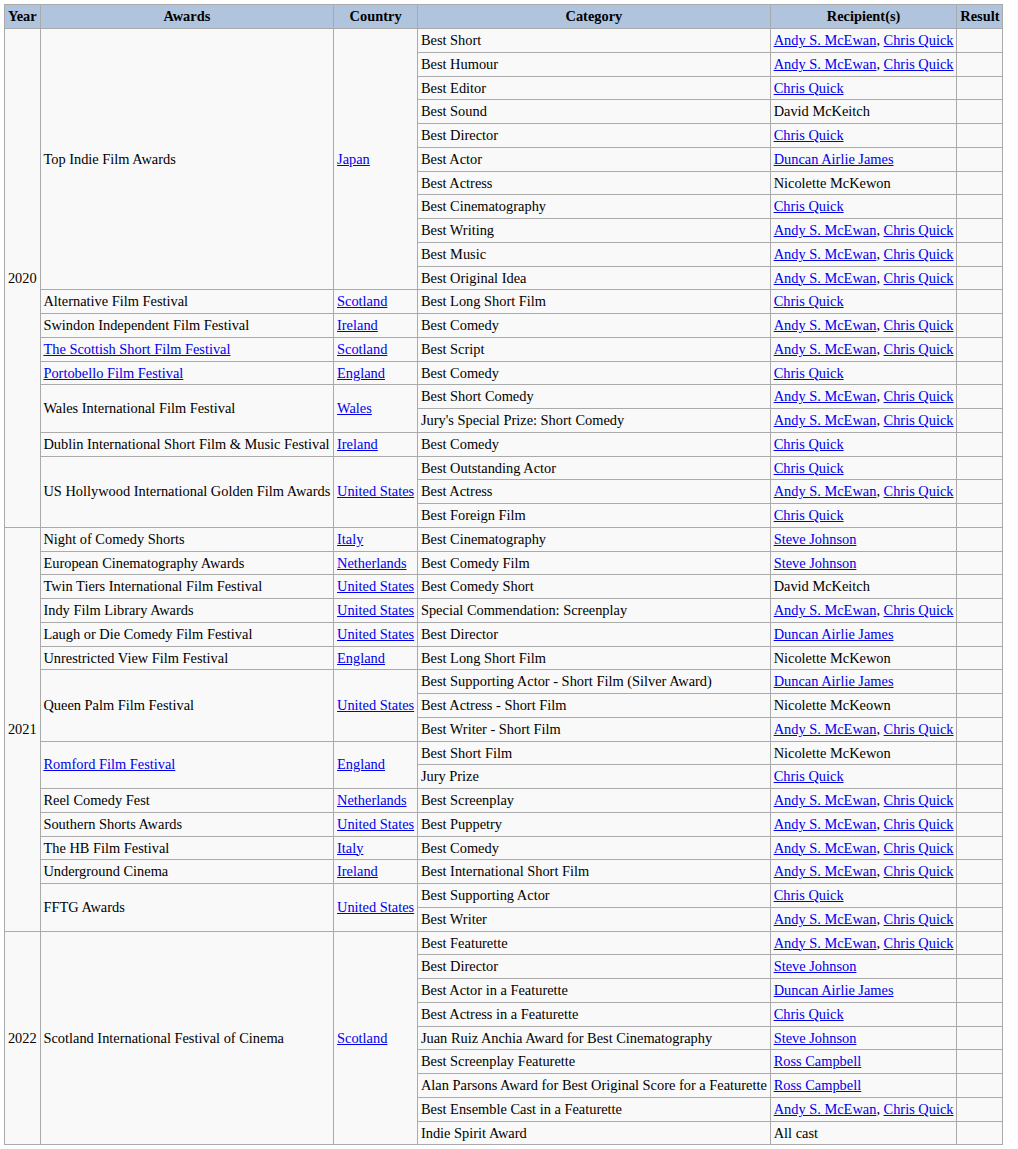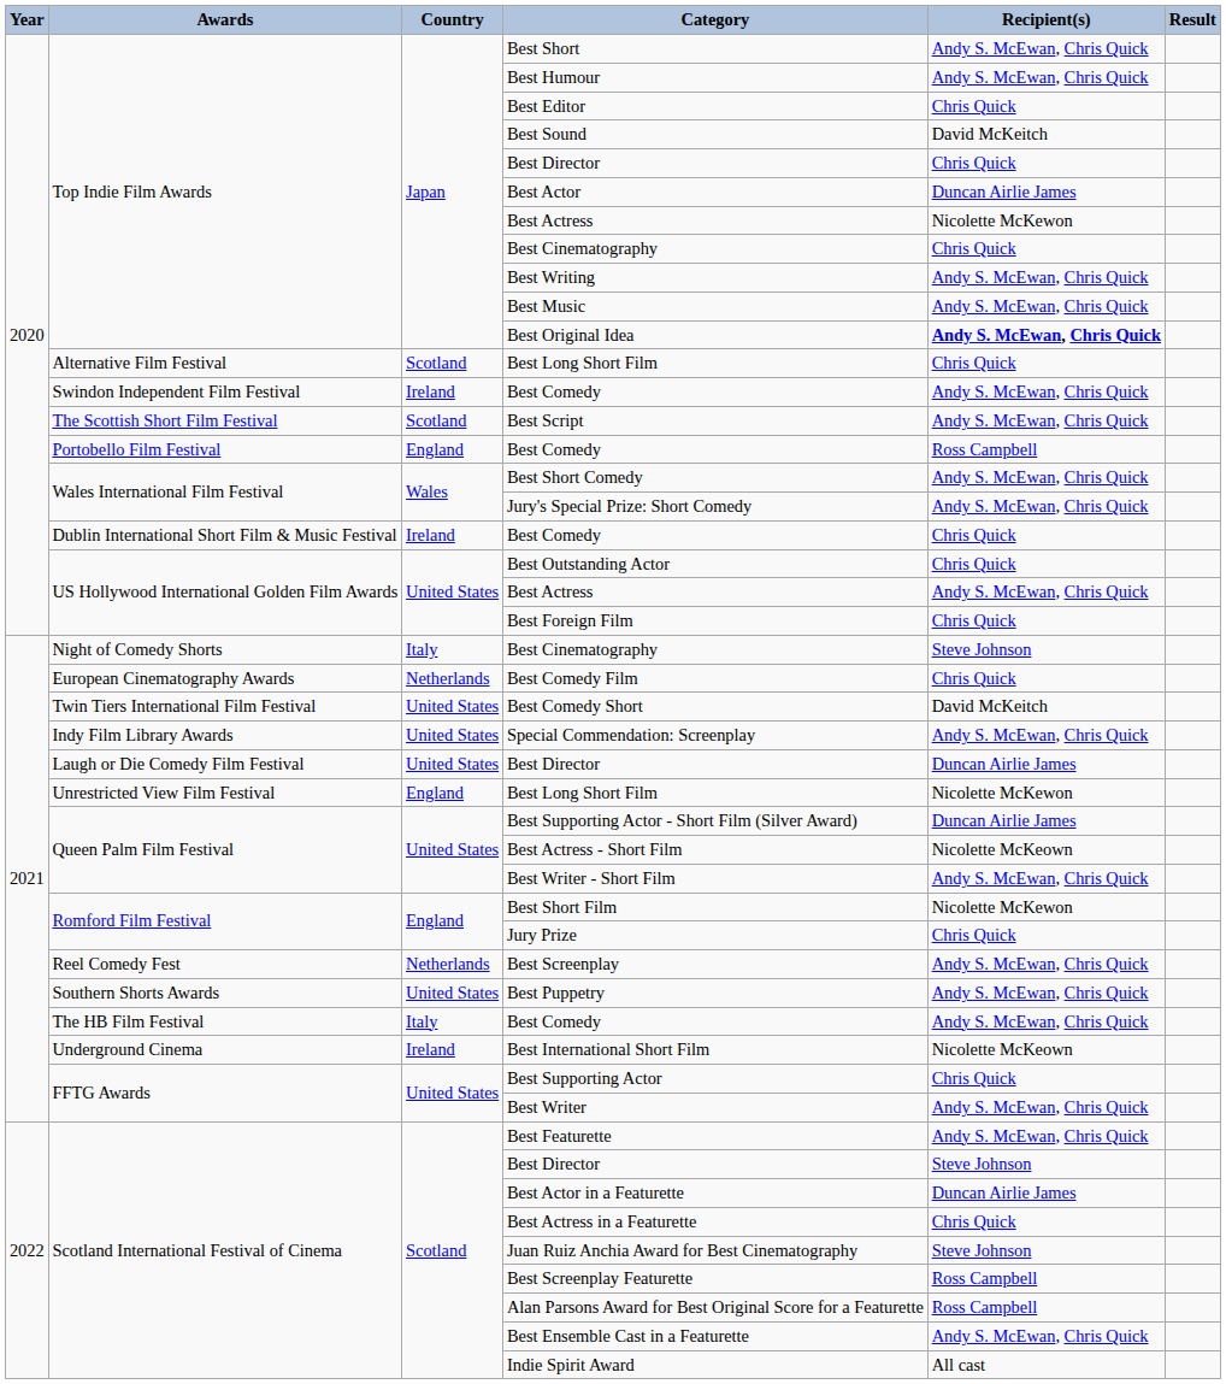Best Original Idea | Recipient(s): normal -> bold
Portobello Film Festival / Best Comedy | Recipient(s): Chris Quick -> Ross Campbell
Best Comedy Film | Recipient(s): Steve Johnson -> Chris Quick
Best International Short Film | Recipient(s): Andy S. McEwan, Chris Quick -> Nicolette McKeown
